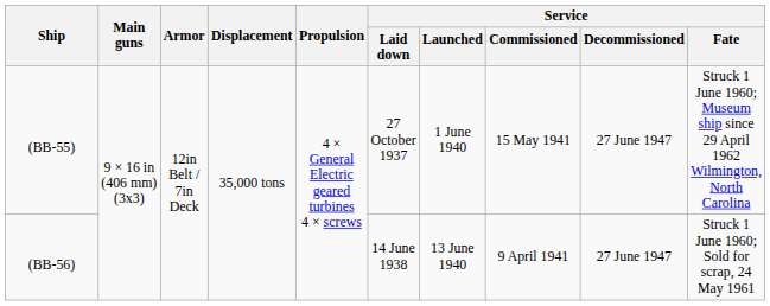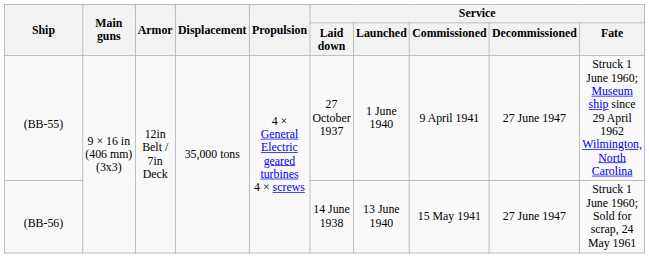(BB-55) | Service / Commissioned: 15 May 1941 -> 9 April 1941
(BB-56) | Service / Commissioned: 9 April 1941 -> 15 May 1941
